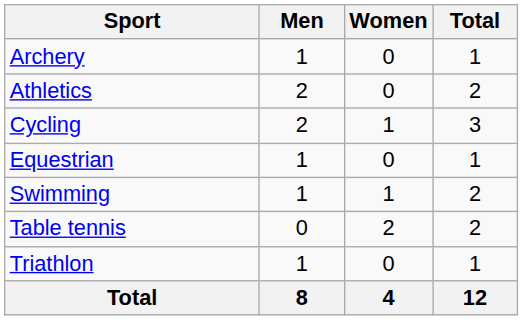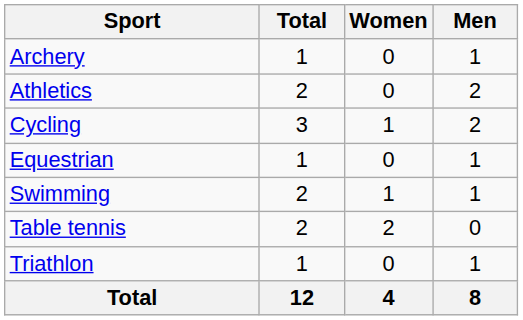columns swapped: Men <-> Total
